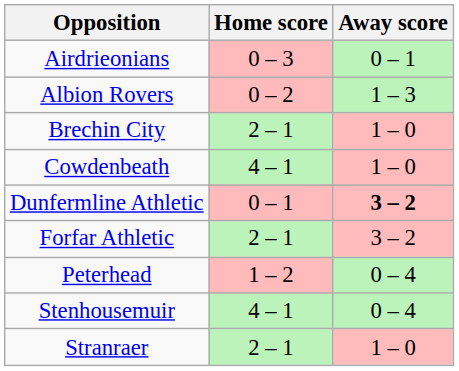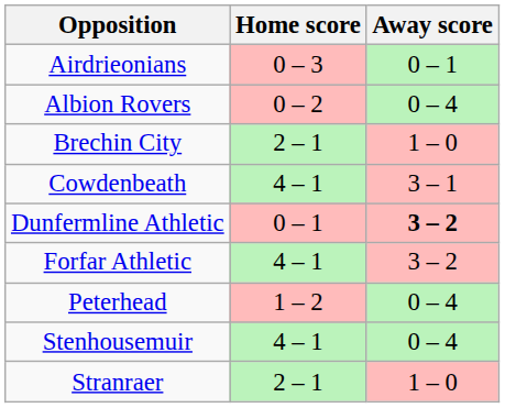Albion Rovers | Away score: 1 – 3 -> 0 – 4
Cowdenbeath | Away score: 1 – 0 -> 3 – 1
Forfar Athletic | Home score: 2 – 1 -> 4 – 1
